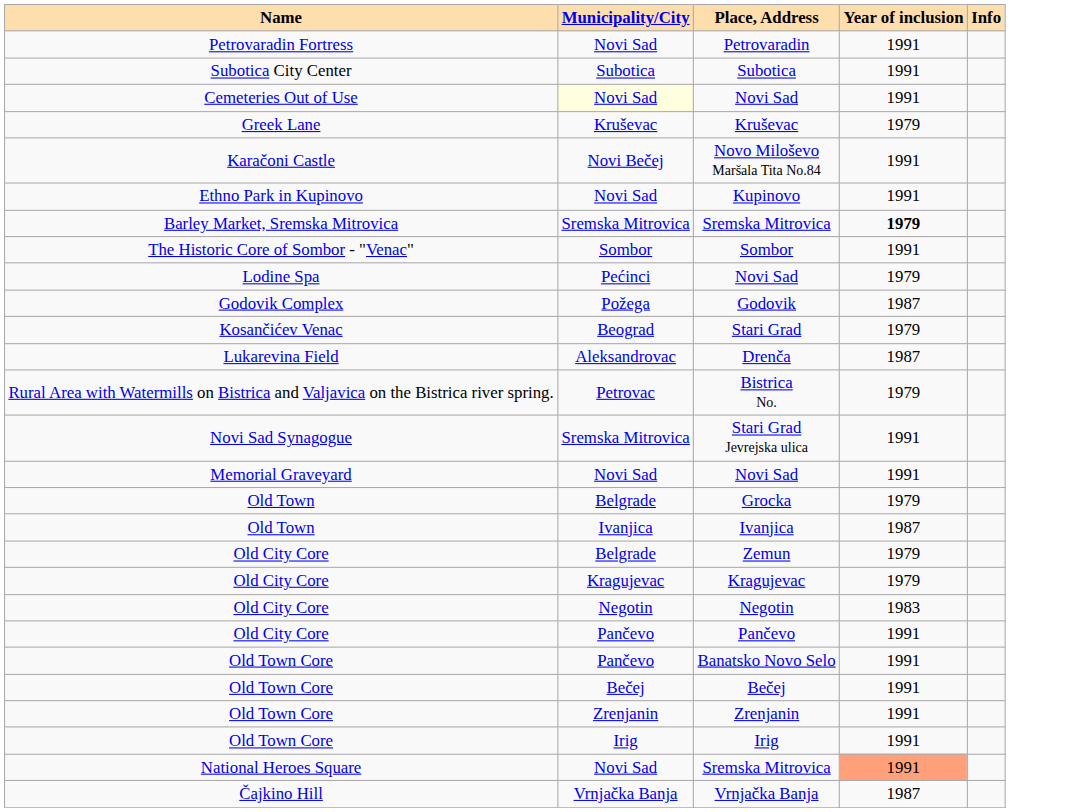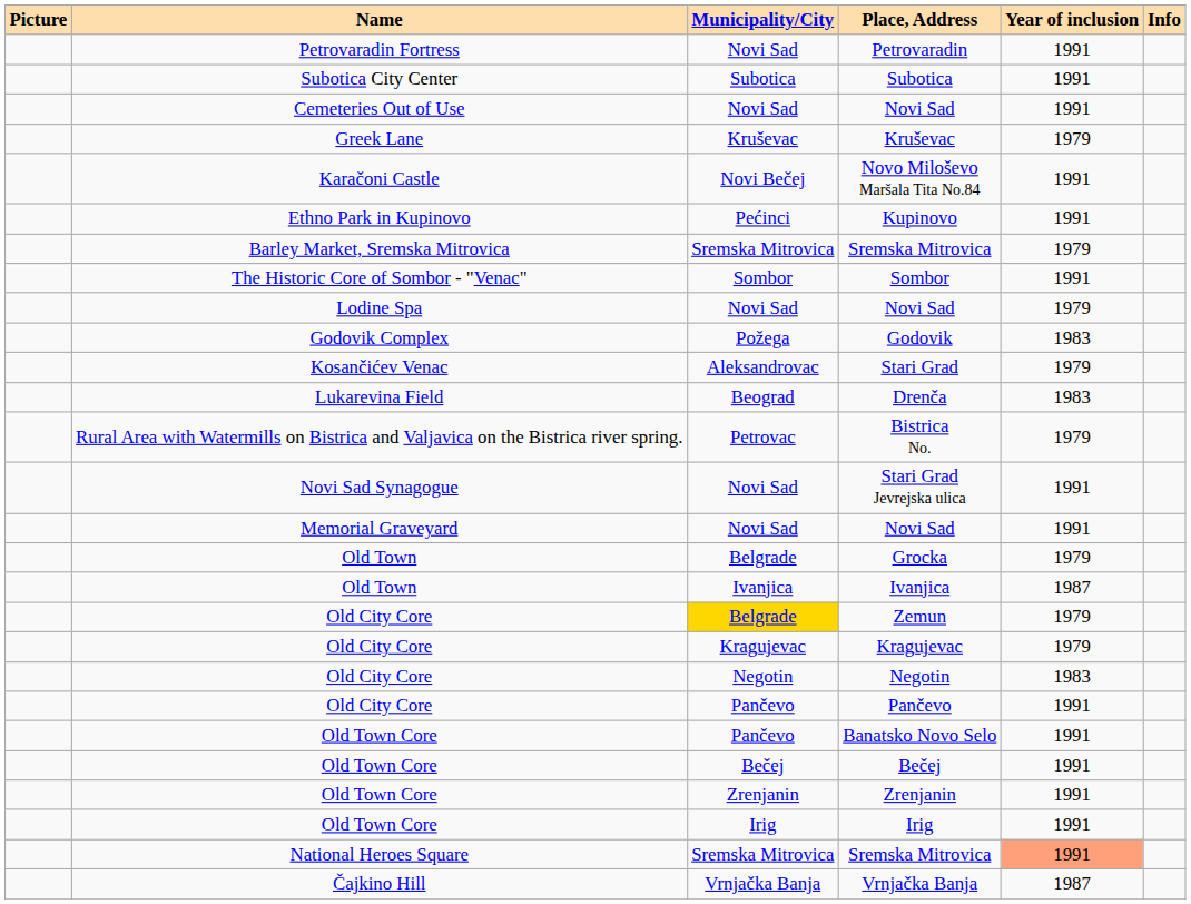+ column: Picture
Cemeteries Out of Use / Novi Sad | Municipality/City: lightyellow background -> no background
Kupinovo | Municipality/City: Novi Sad -> Pećinci
Barley Market, Sremska Mitrovica / Sremska Mitrovica | Year of inclusion: bold -> normal
Lodine Spa / Novi Sad | Municipality/City: Pećinci -> Novi Sad
Godovik | Year of inclusion: 1987 -> 1983
Stari Grad | Municipality/City: Beograd -> Aleksandrovac
Drenča | Municipality/City: Aleksandrovac -> Beograd
Drenča | Year of inclusion: 1987 -> 1983
Stari Grad Jevrejska ulica | Municipality/City: Sremska Mitrovica -> Novi Sad
Zemun | Municipality/City: no background -> gold background
National Heroes Square / Sremska Mitrovica | Municipality/City: Novi Sad -> Sremska Mitrovica
